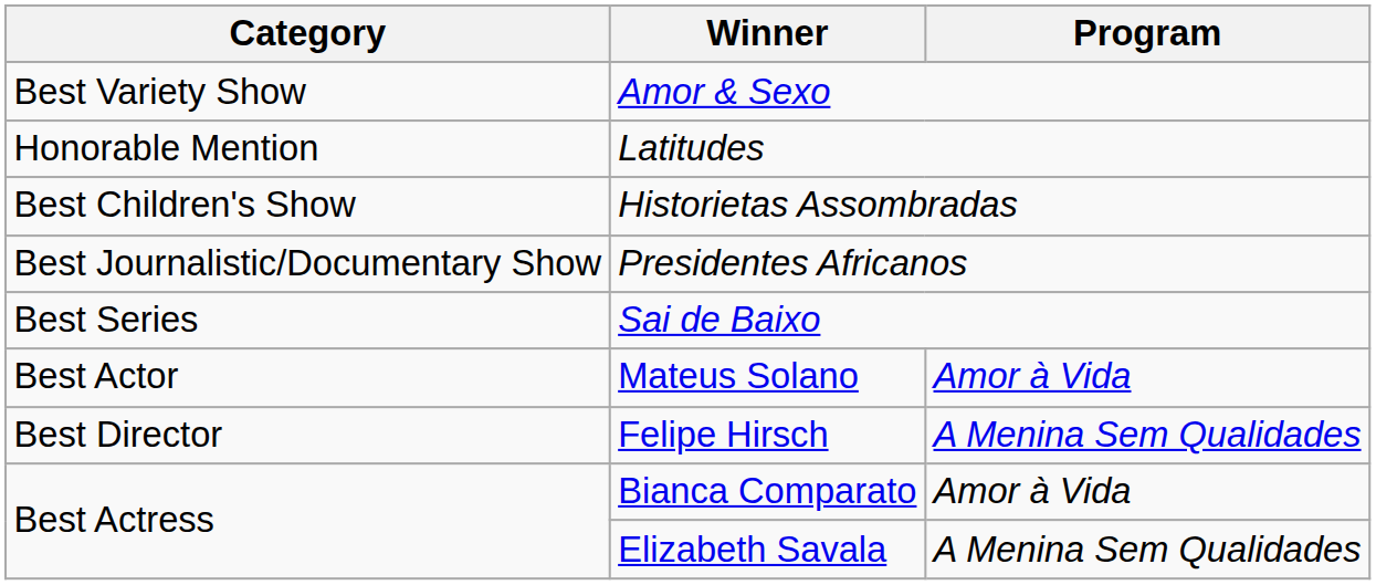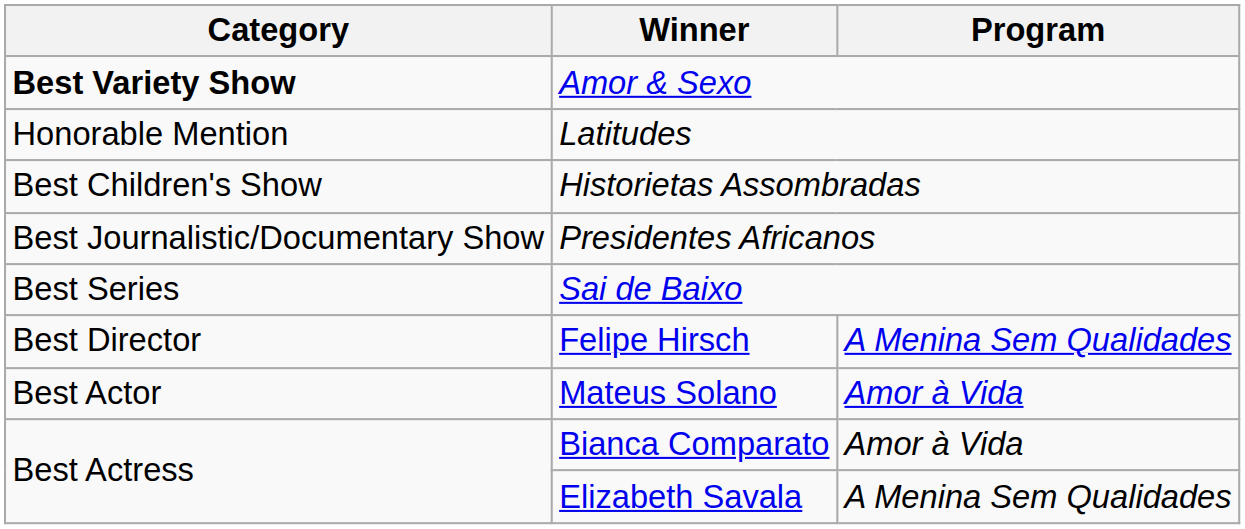Amor & Sexo | Category: normal -> bold
rows swapped: Felipe Hirsch <-> Mateus Solano
